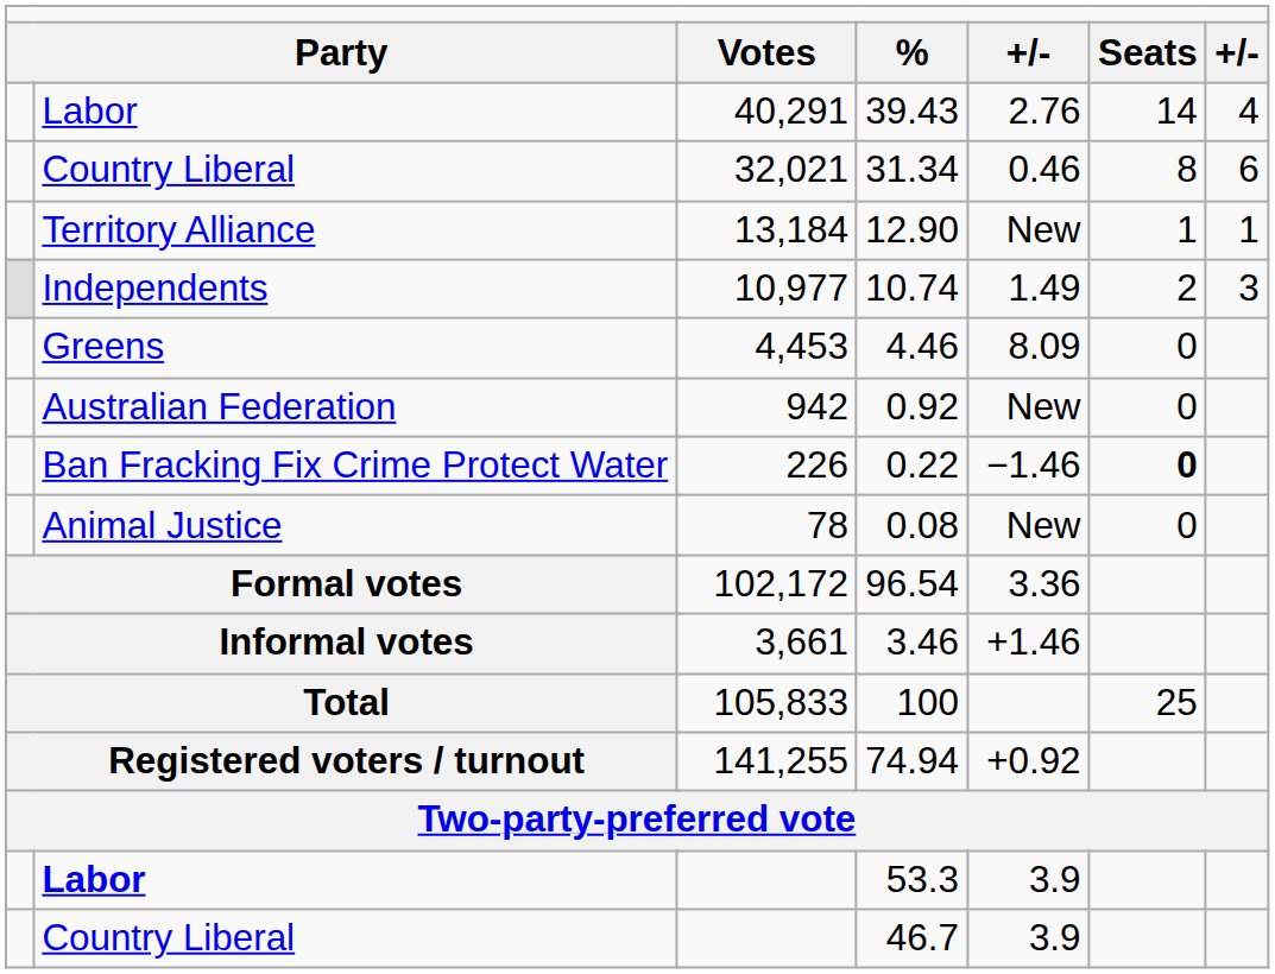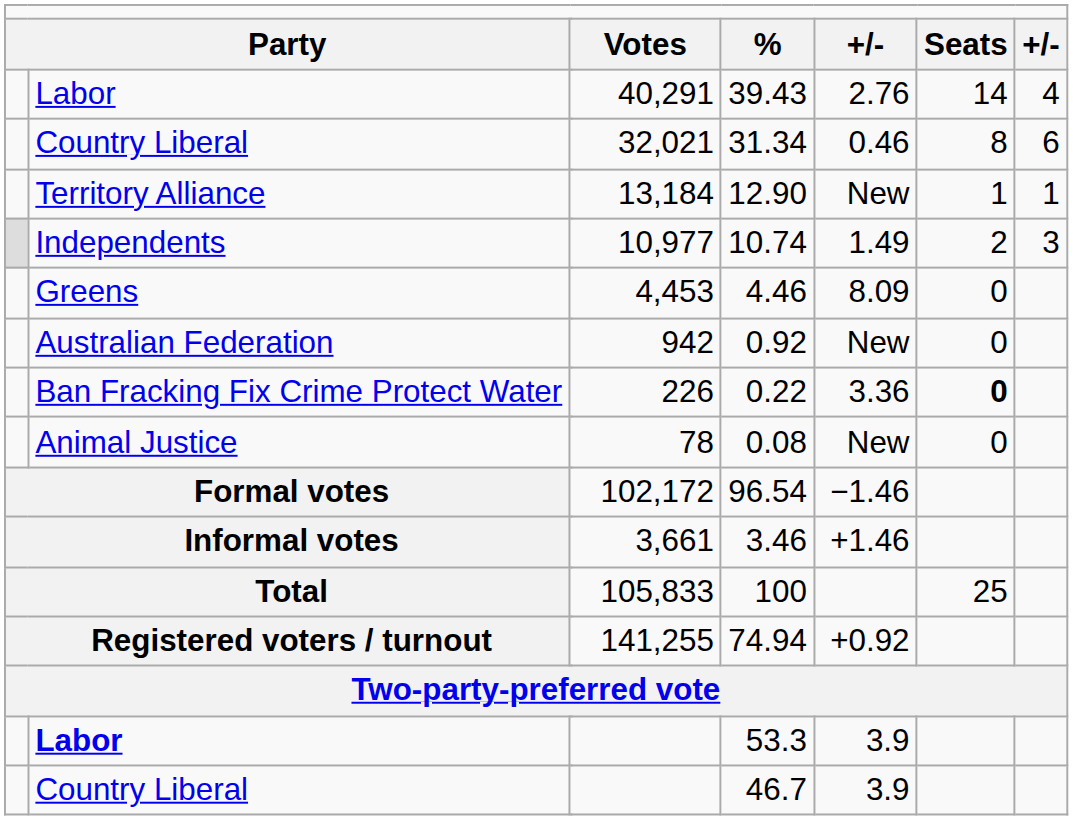226 | column 6: −1.46 -> 3.36
102,172 | column 6: 3.36 -> −1.46
